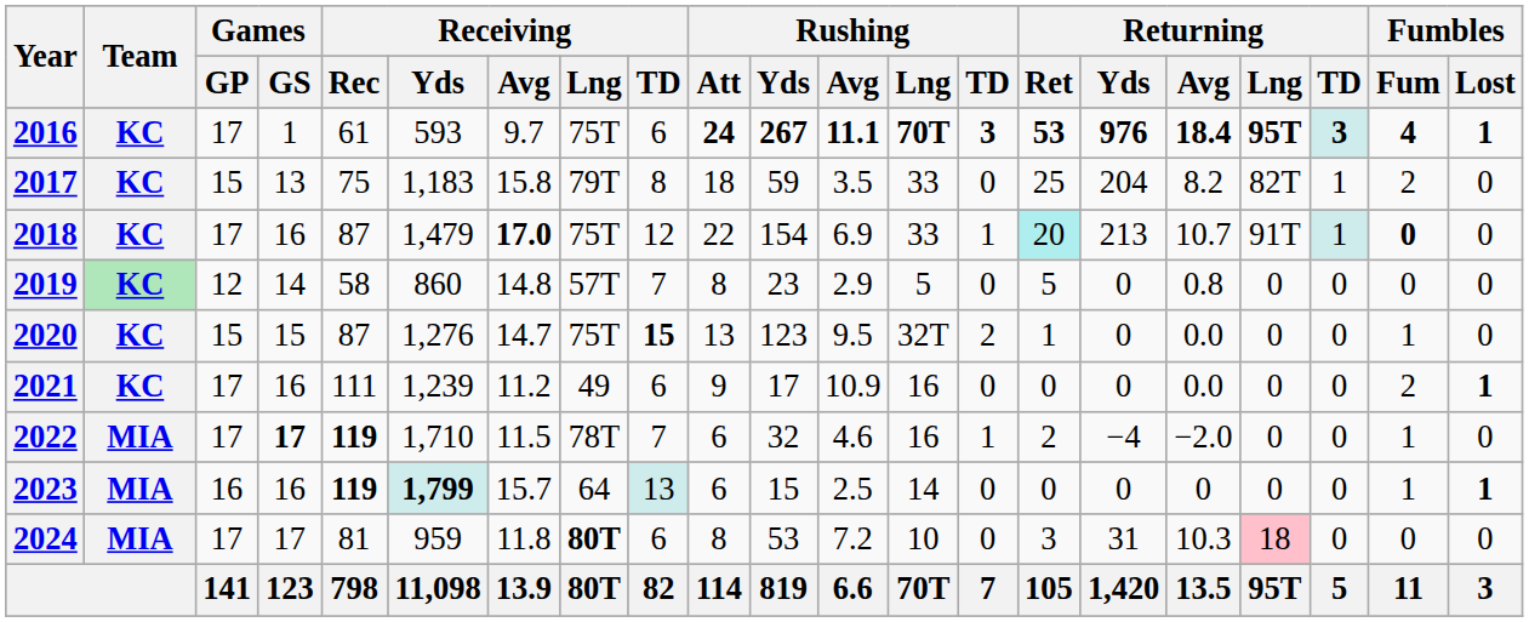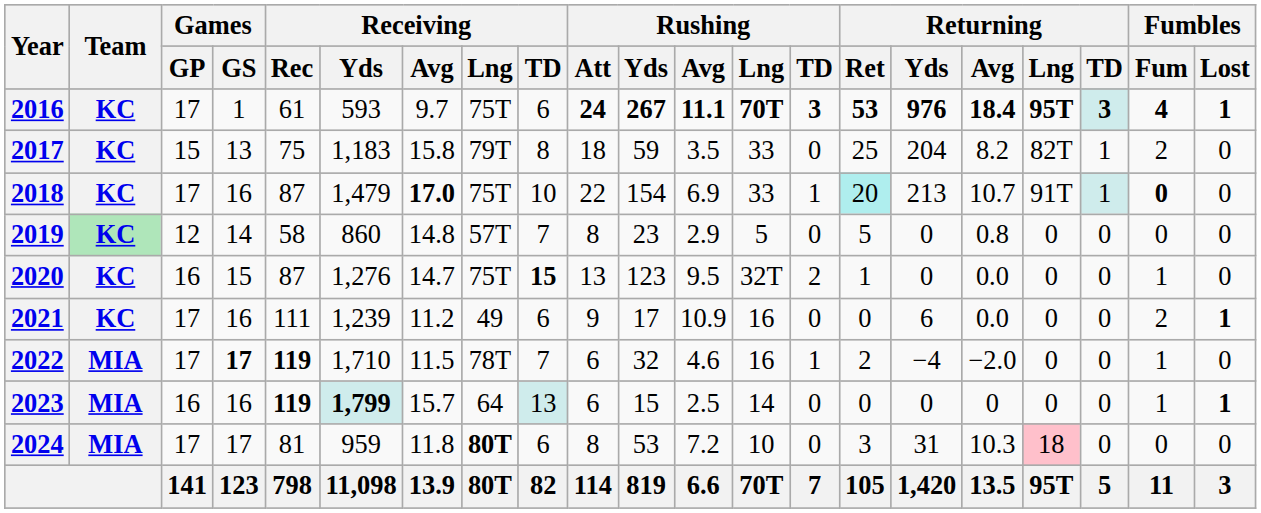2018 | Receiving / TD: 12 -> 10
2020 | Games / GP: 15 -> 16
2021 | Returning / Yds: 0 -> 6
